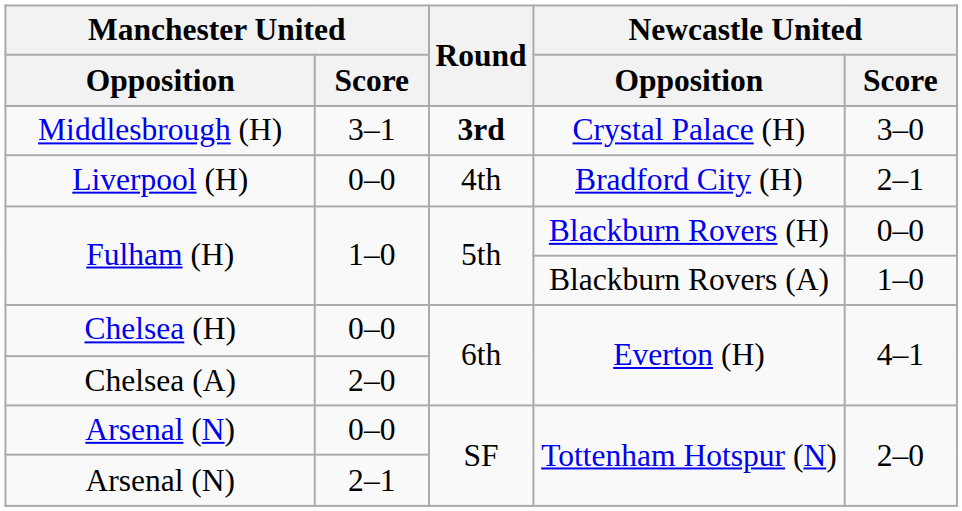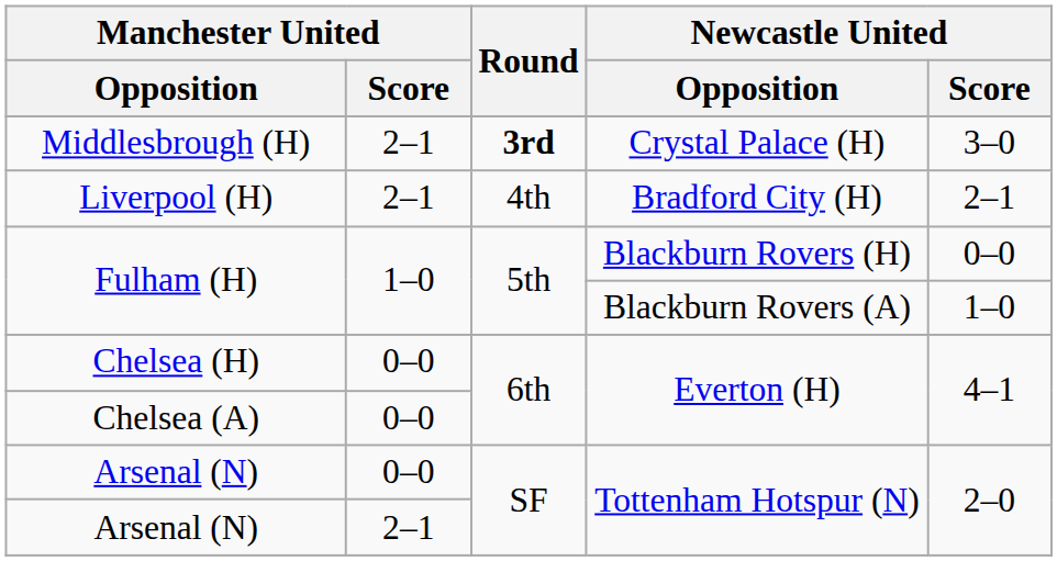Middlesbrough (H) | Manchester United / Score: 3–1 -> 2–1
Liverpool (H) | Manchester United / Score: 0–0 -> 2–1
Chelsea (A) | Manchester United / Score: 2–0 -> 0–0
